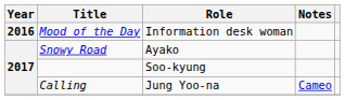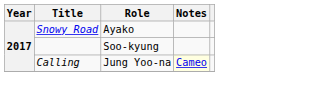- row: 2016 | Mood of the Day | Information desk woman
Calling | Notes: no background -> lightyellow background
